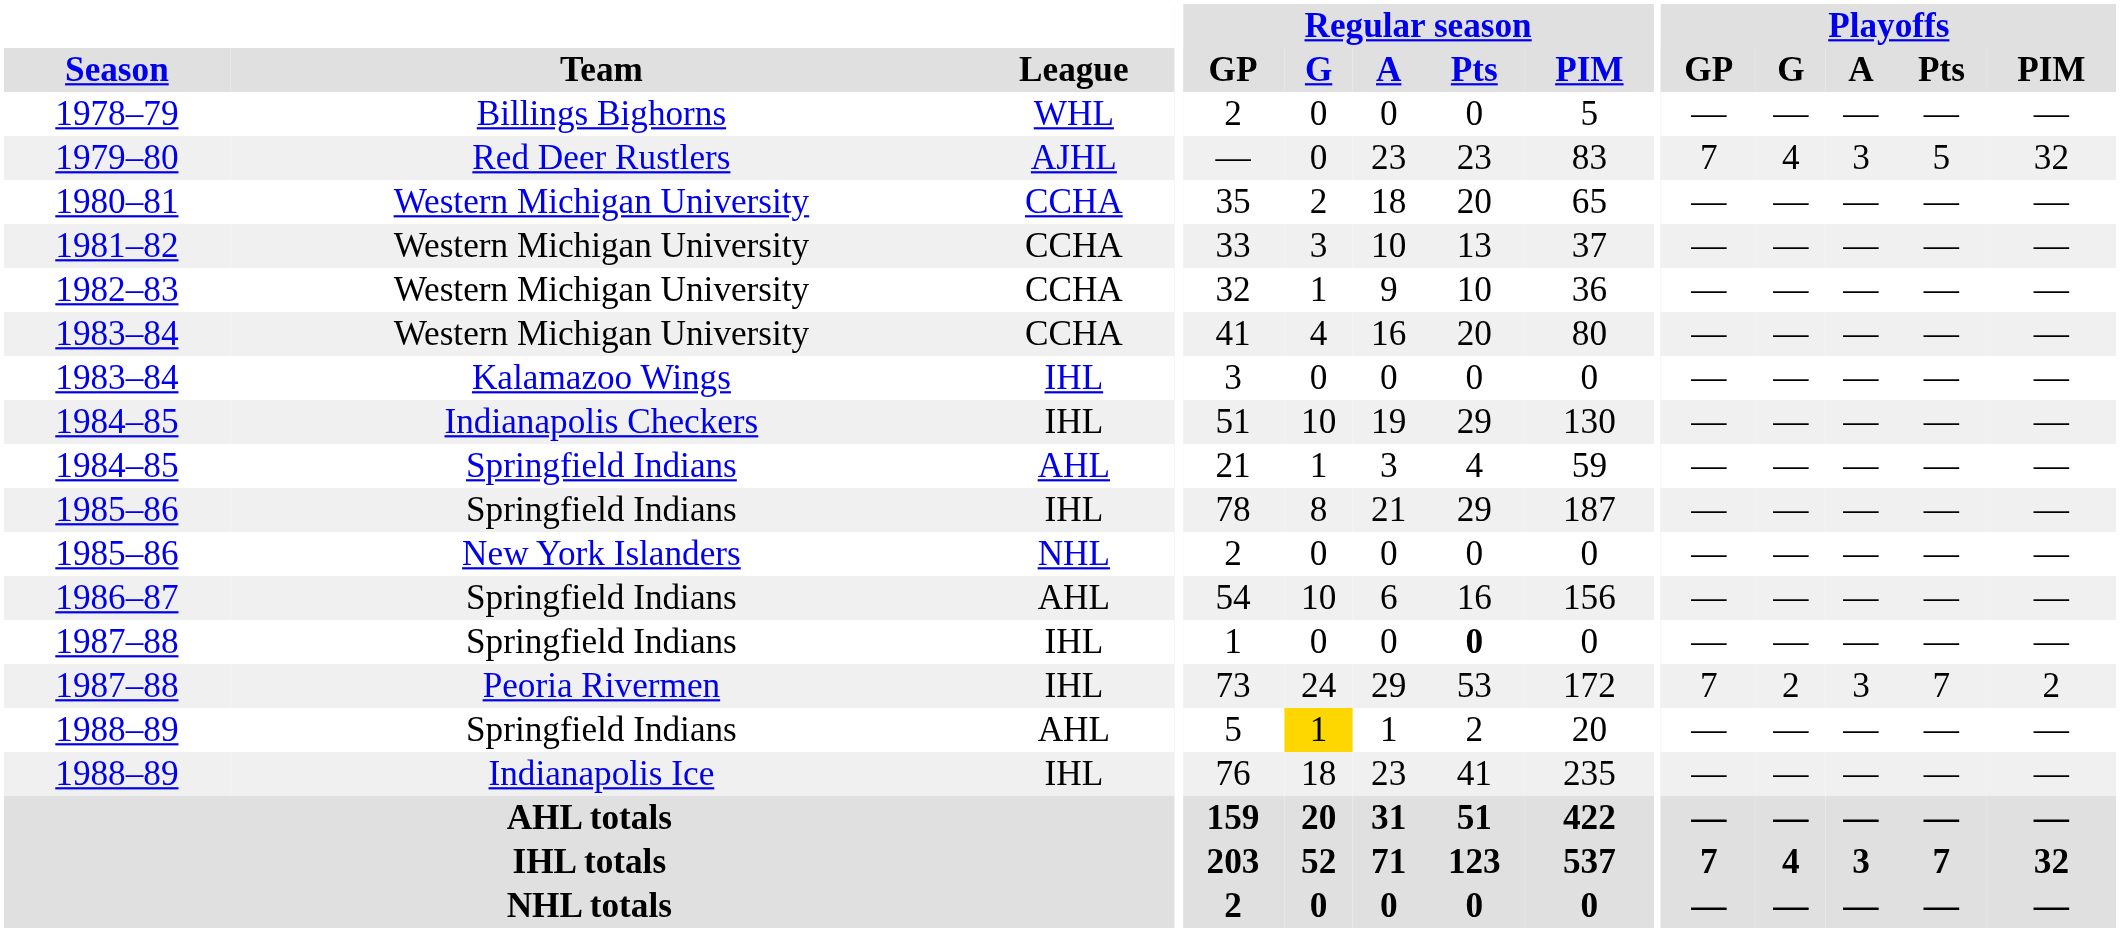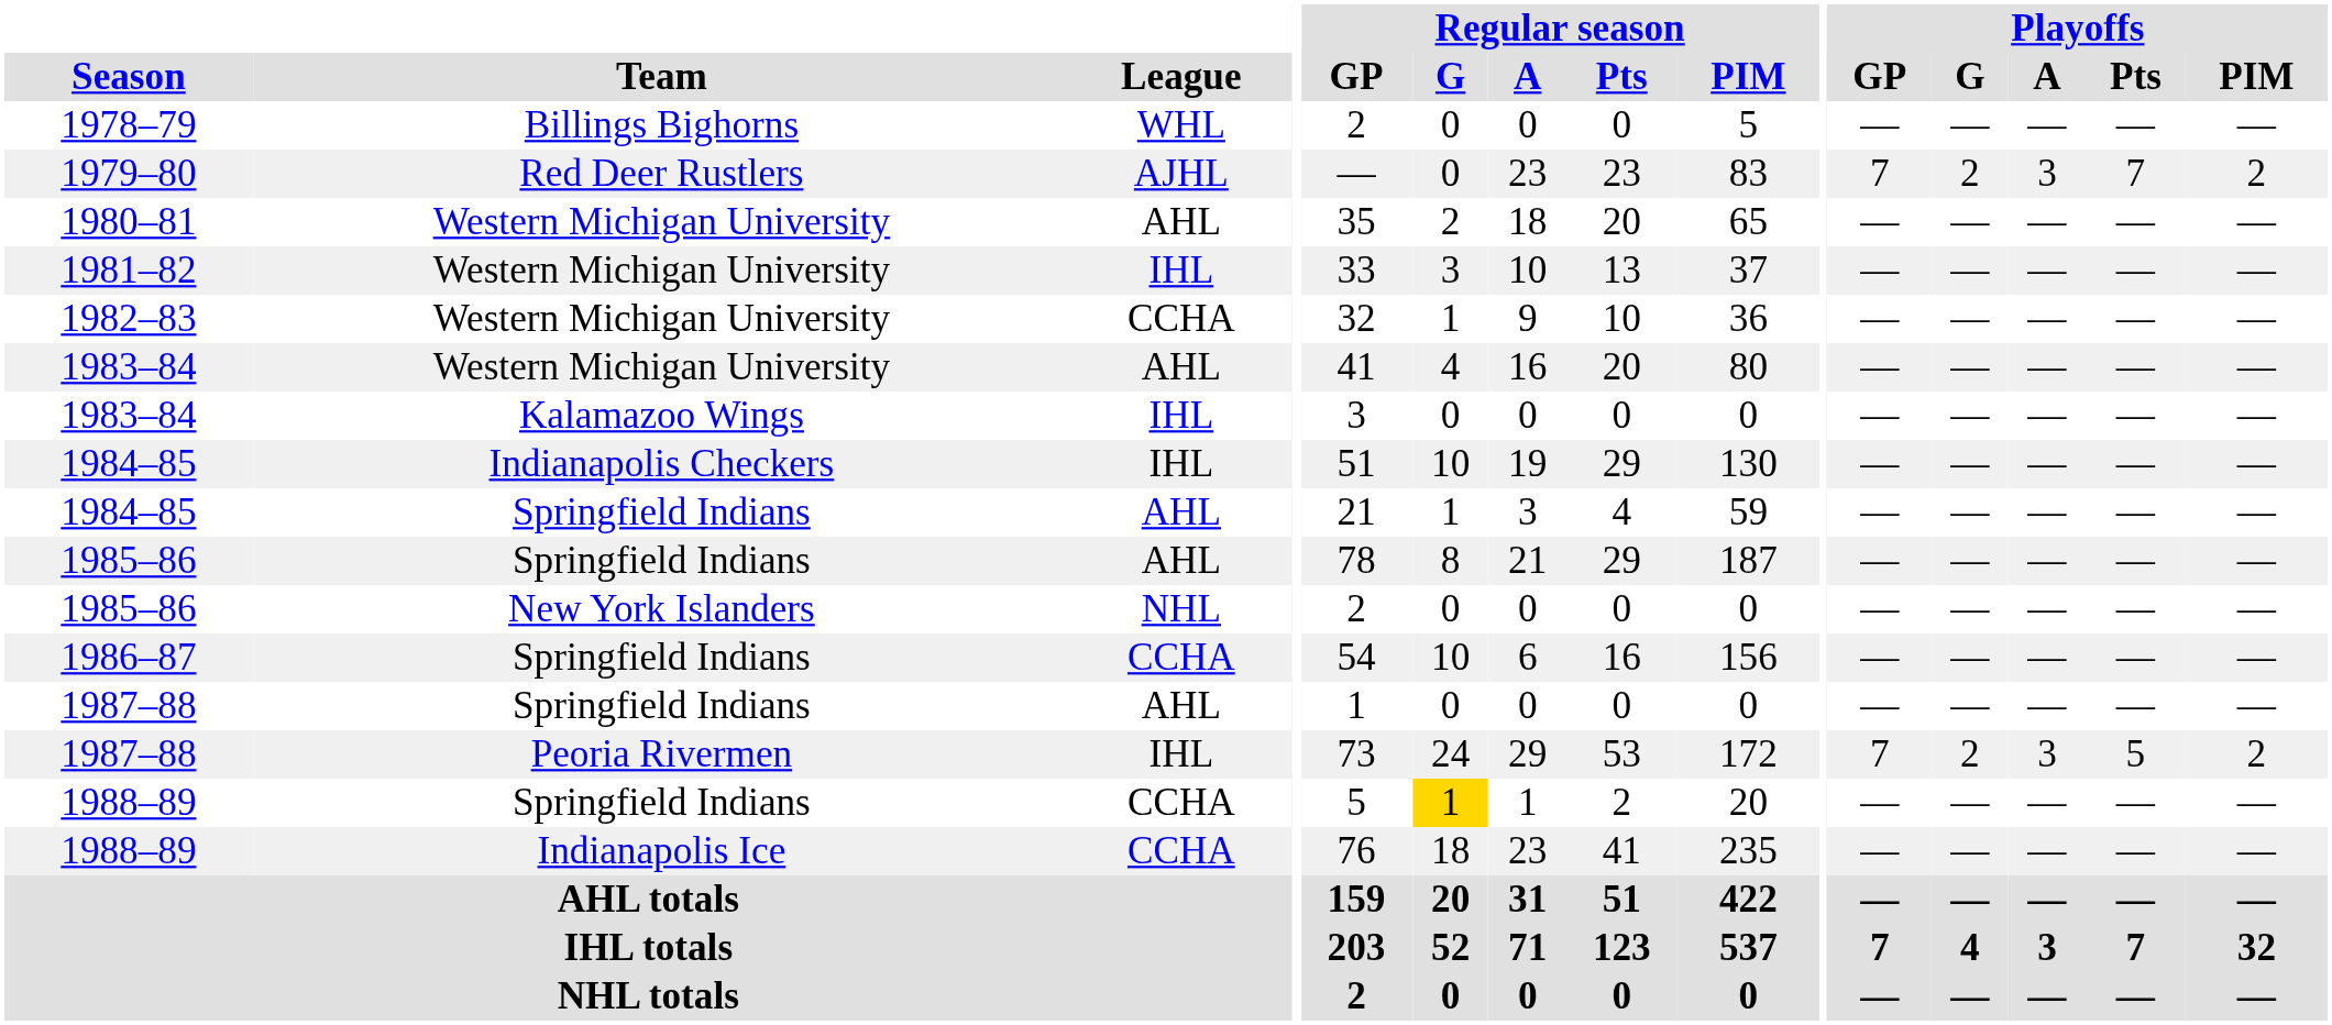1979–80 | Playoffs / G: 4 -> 2
1979–80 | Playoffs / Pts: 5 -> 7
1979–80 | Playoffs / PIM: 32 -> 2
1980–81 | League: CCHA -> AHL
1981–82 | League: CCHA -> IHL
1983–84 / Western Michigan University | League: CCHA -> AHL
1985–86 / Springfield Indians | League: IHL -> AHL
1986–87 | League: AHL -> CCHA
1987–88 / Springfield Indians | League: IHL -> AHL
1987–88 / Springfield Indians | Regular season / Pts: bold -> normal
1987–88 / Peoria Rivermen | Playoffs / Pts: 7 -> 5
1988–89 / Springfield Indians | League: AHL -> CCHA
1988–89 / Indianapolis Ice | League: IHL -> CCHA
